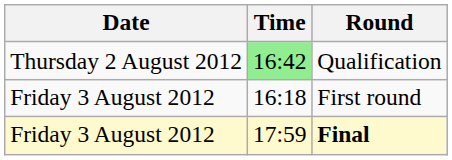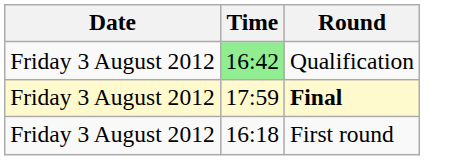Qualification | Date: Thursday 2 August 2012 -> Friday 3 August 2012
rows swapped: First round <-> Final
